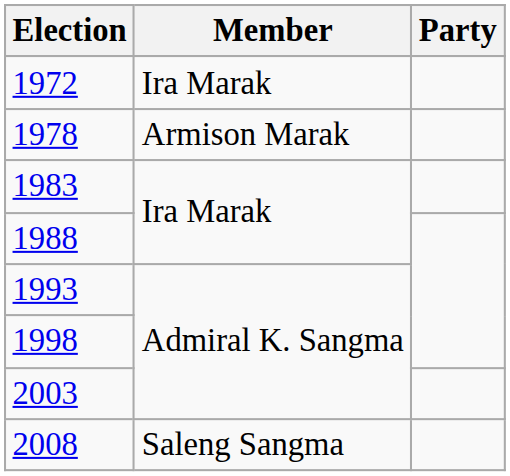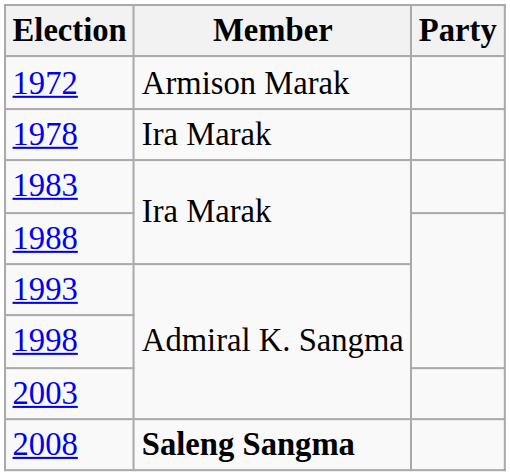1972 | Member: Ira Marak -> Armison Marak
1978 | Member: Armison Marak -> Ira Marak
2008 | Member: normal -> bold
